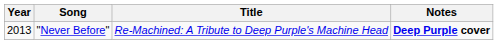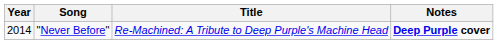"Never Before" | Year: 2013 -> 2014
